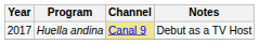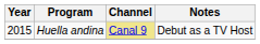Huella andina | Year: 2017 -> 2015
